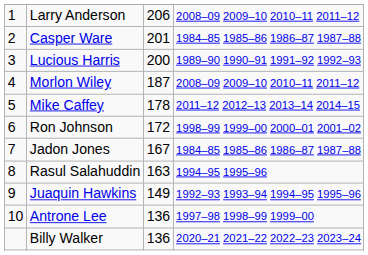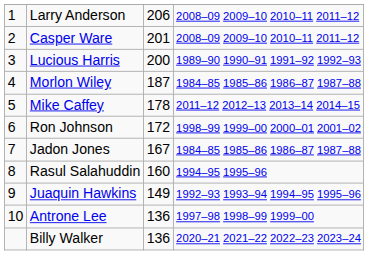Casper Ware | column 4: 1984–85 1985–86 1986–87 1987–88 -> 2008–09 2009–10 2010–11 2011–12
Morlon Wiley | column 4: 2008–09 2009–10 2010–11 2011–12 -> 1984–85 1985–86 1986–87 1987–88
Rasul Salahuddin | column 3: 163 -> 160
